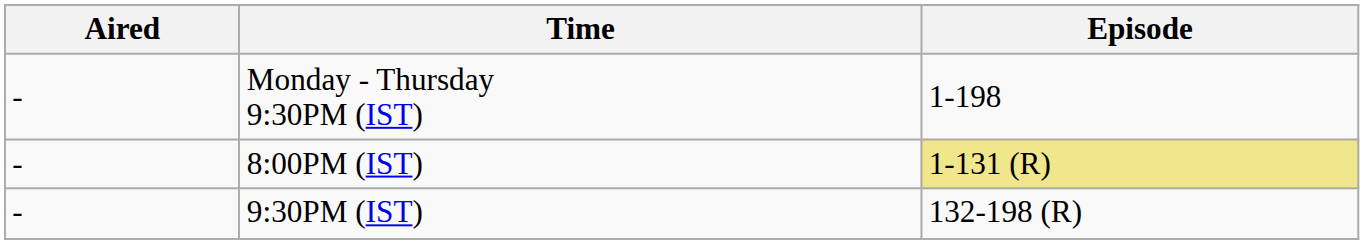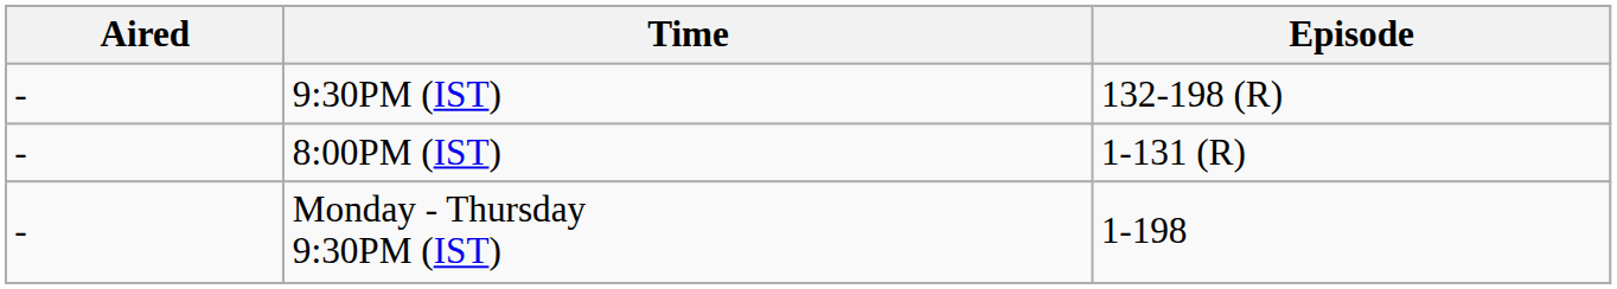rows swapped: Monday - Thursday 9:30PM (IST) <-> 9:30PM (IST)
8:00PM (IST) | Episode: khaki background -> no background
